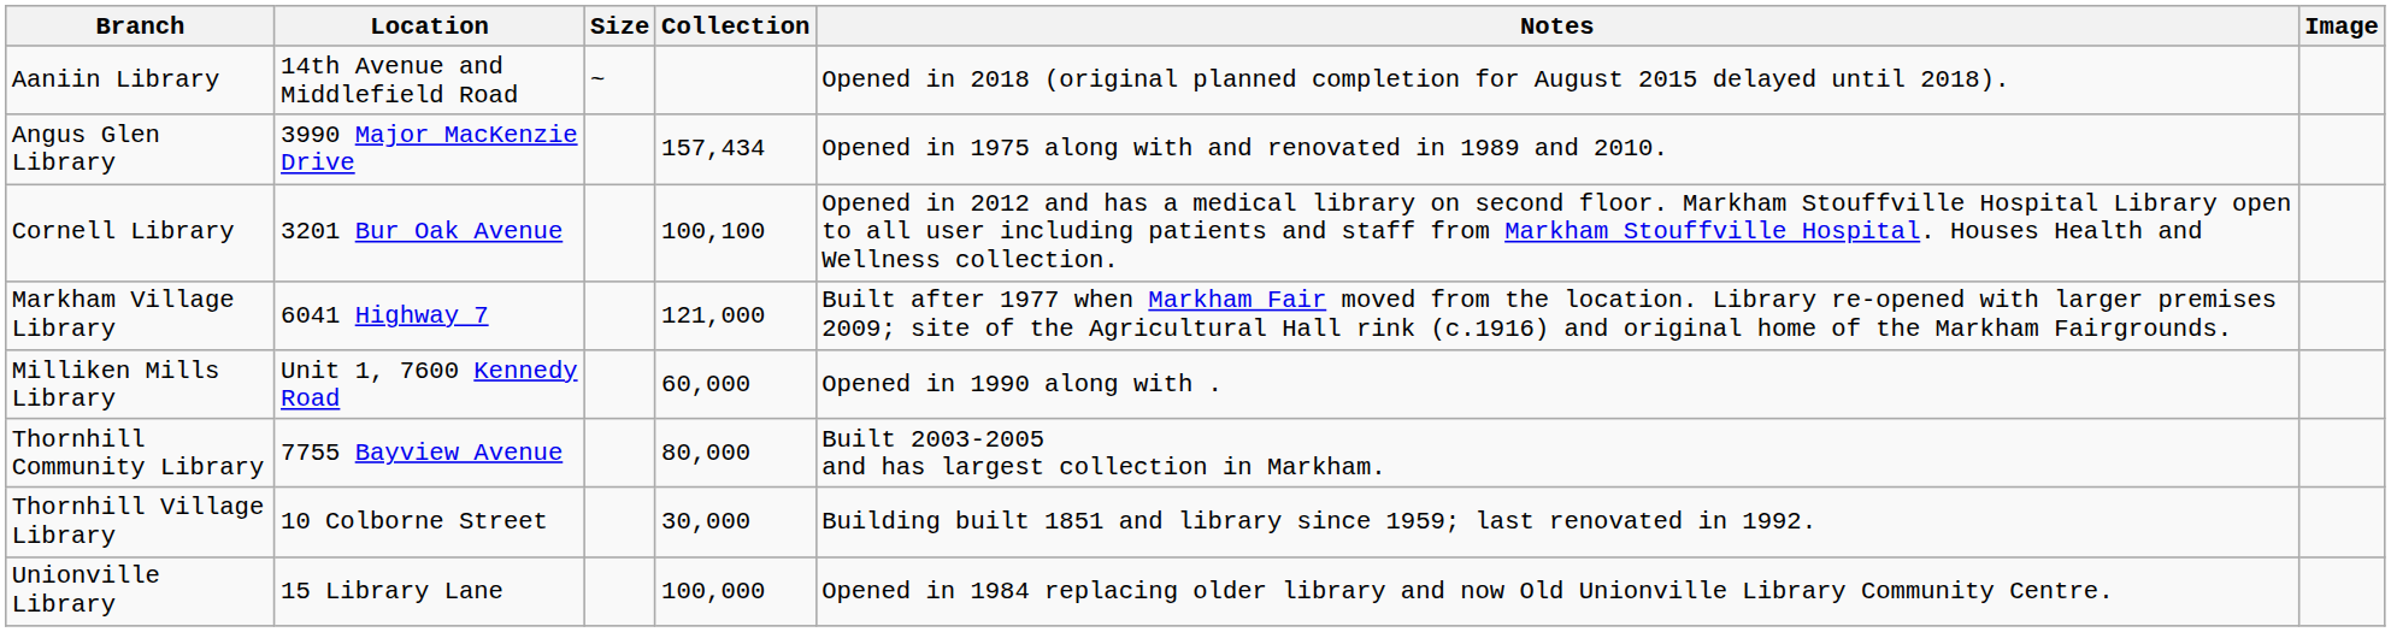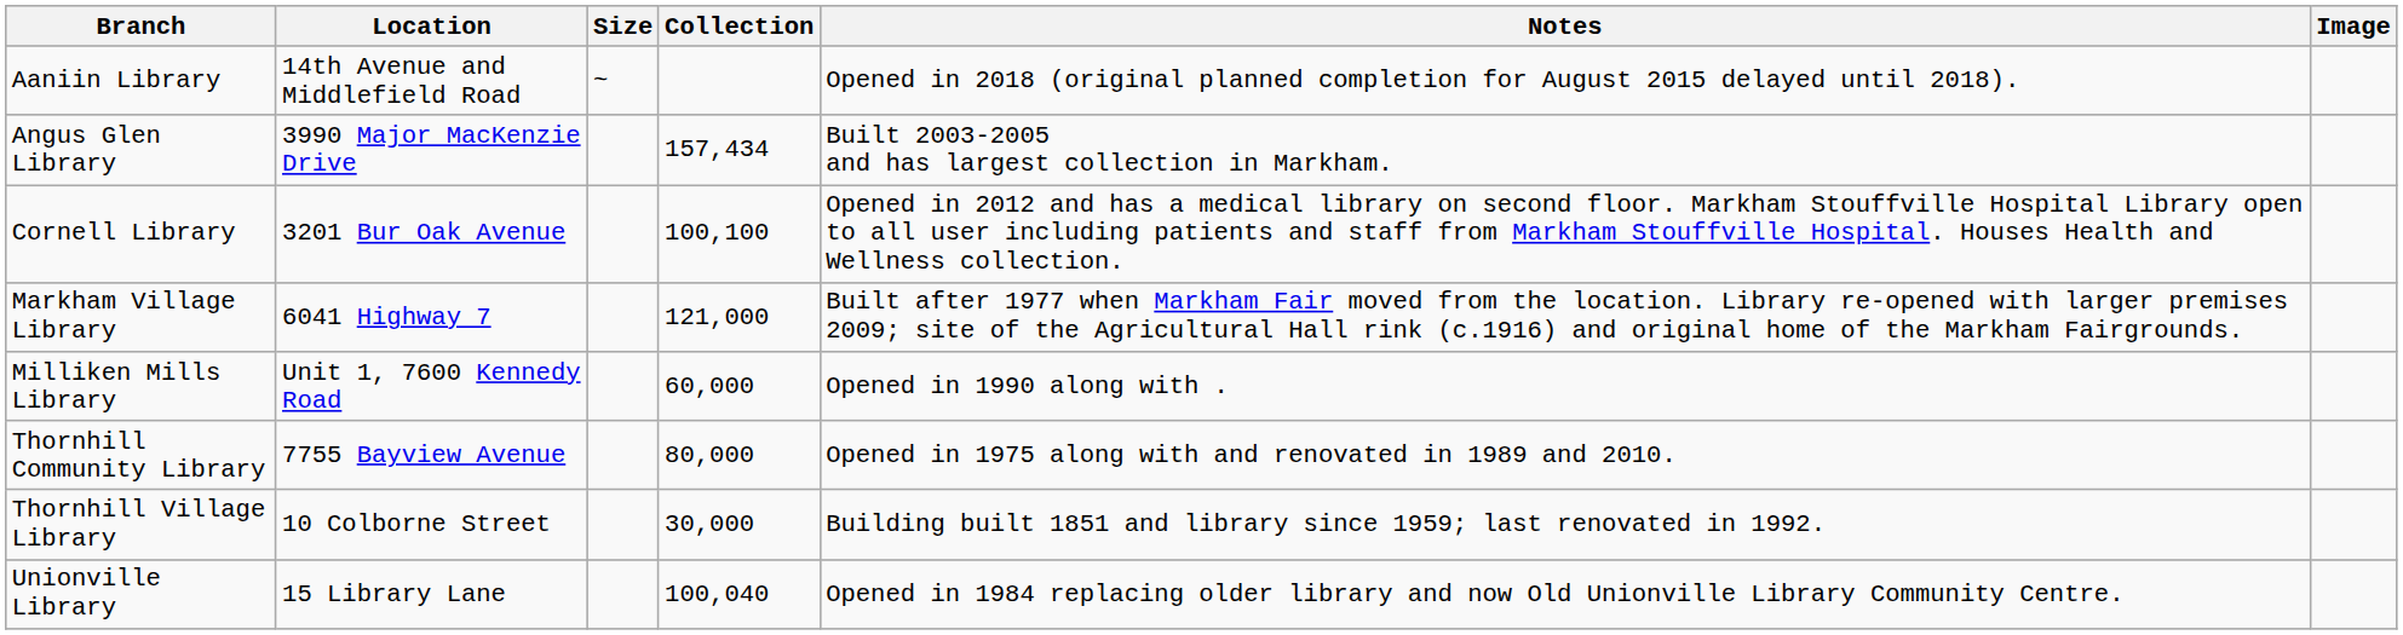Angus Glen Library | Notes: Opened in 1975 along with and renovated in 1989 and 2010. -> Built 2003-2005 and has largest collection in Markham.
Thornhill Community Library | Notes: Built 2003-2005 and has largest collection in Markham. -> Opened in 1975 along with and renovated in 1989 and 2010.
Unionville Library | Collection: 100,000 -> 100,040
